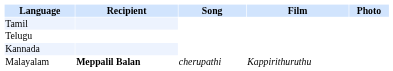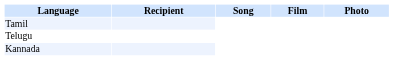- row: Malayalam | Meppalil Balan | cherupathi | Kappirithuruthu
